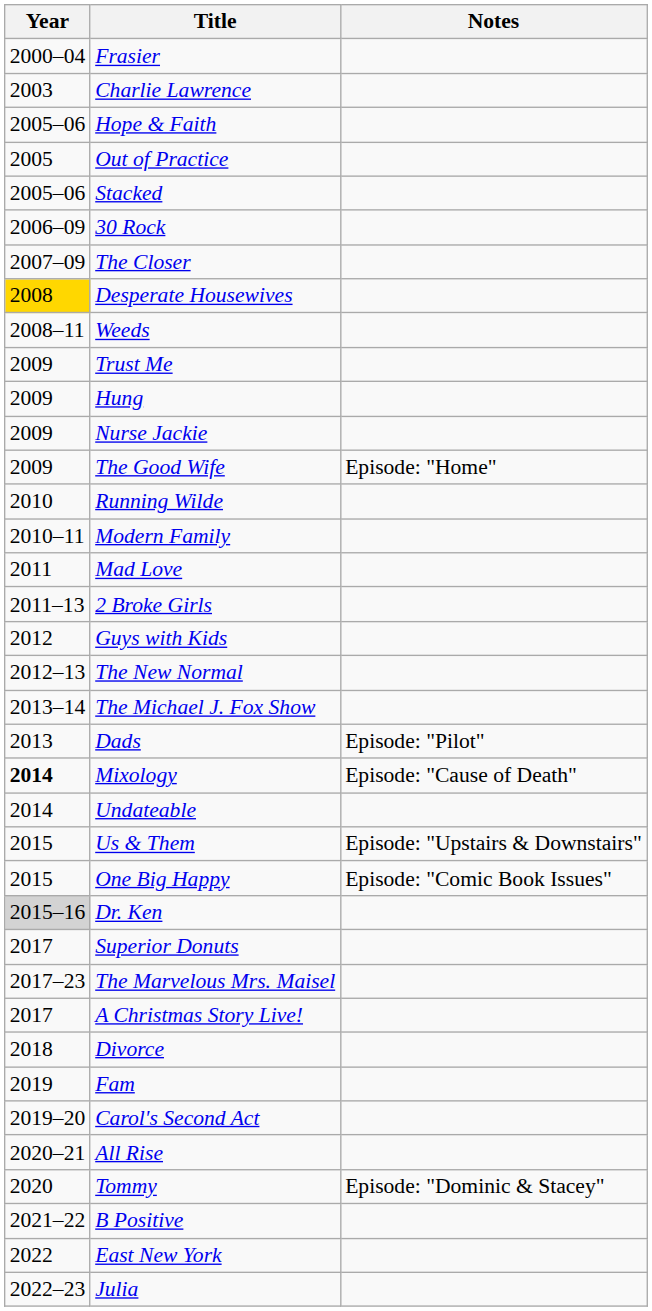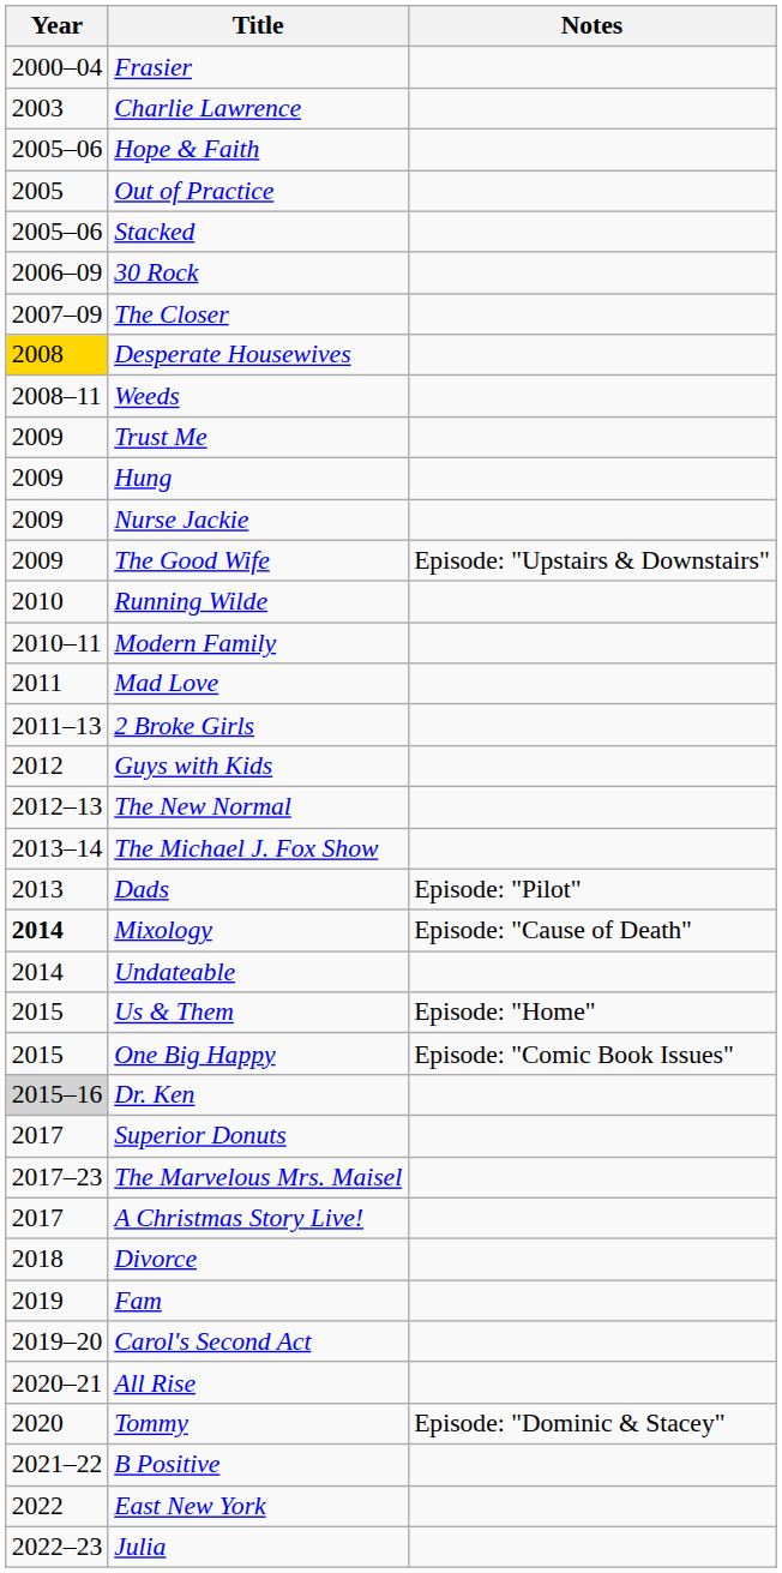The Good Wife | Notes: Episode: "Home" -> Episode: "Upstairs & Downstairs"
Us & Them | Notes: Episode: "Upstairs & Downstairs" -> Episode: "Home"
